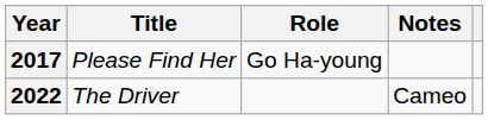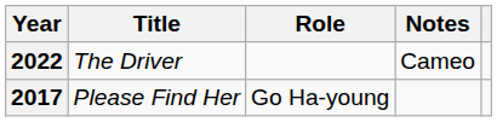rows swapped: 2017 <-> 2022
